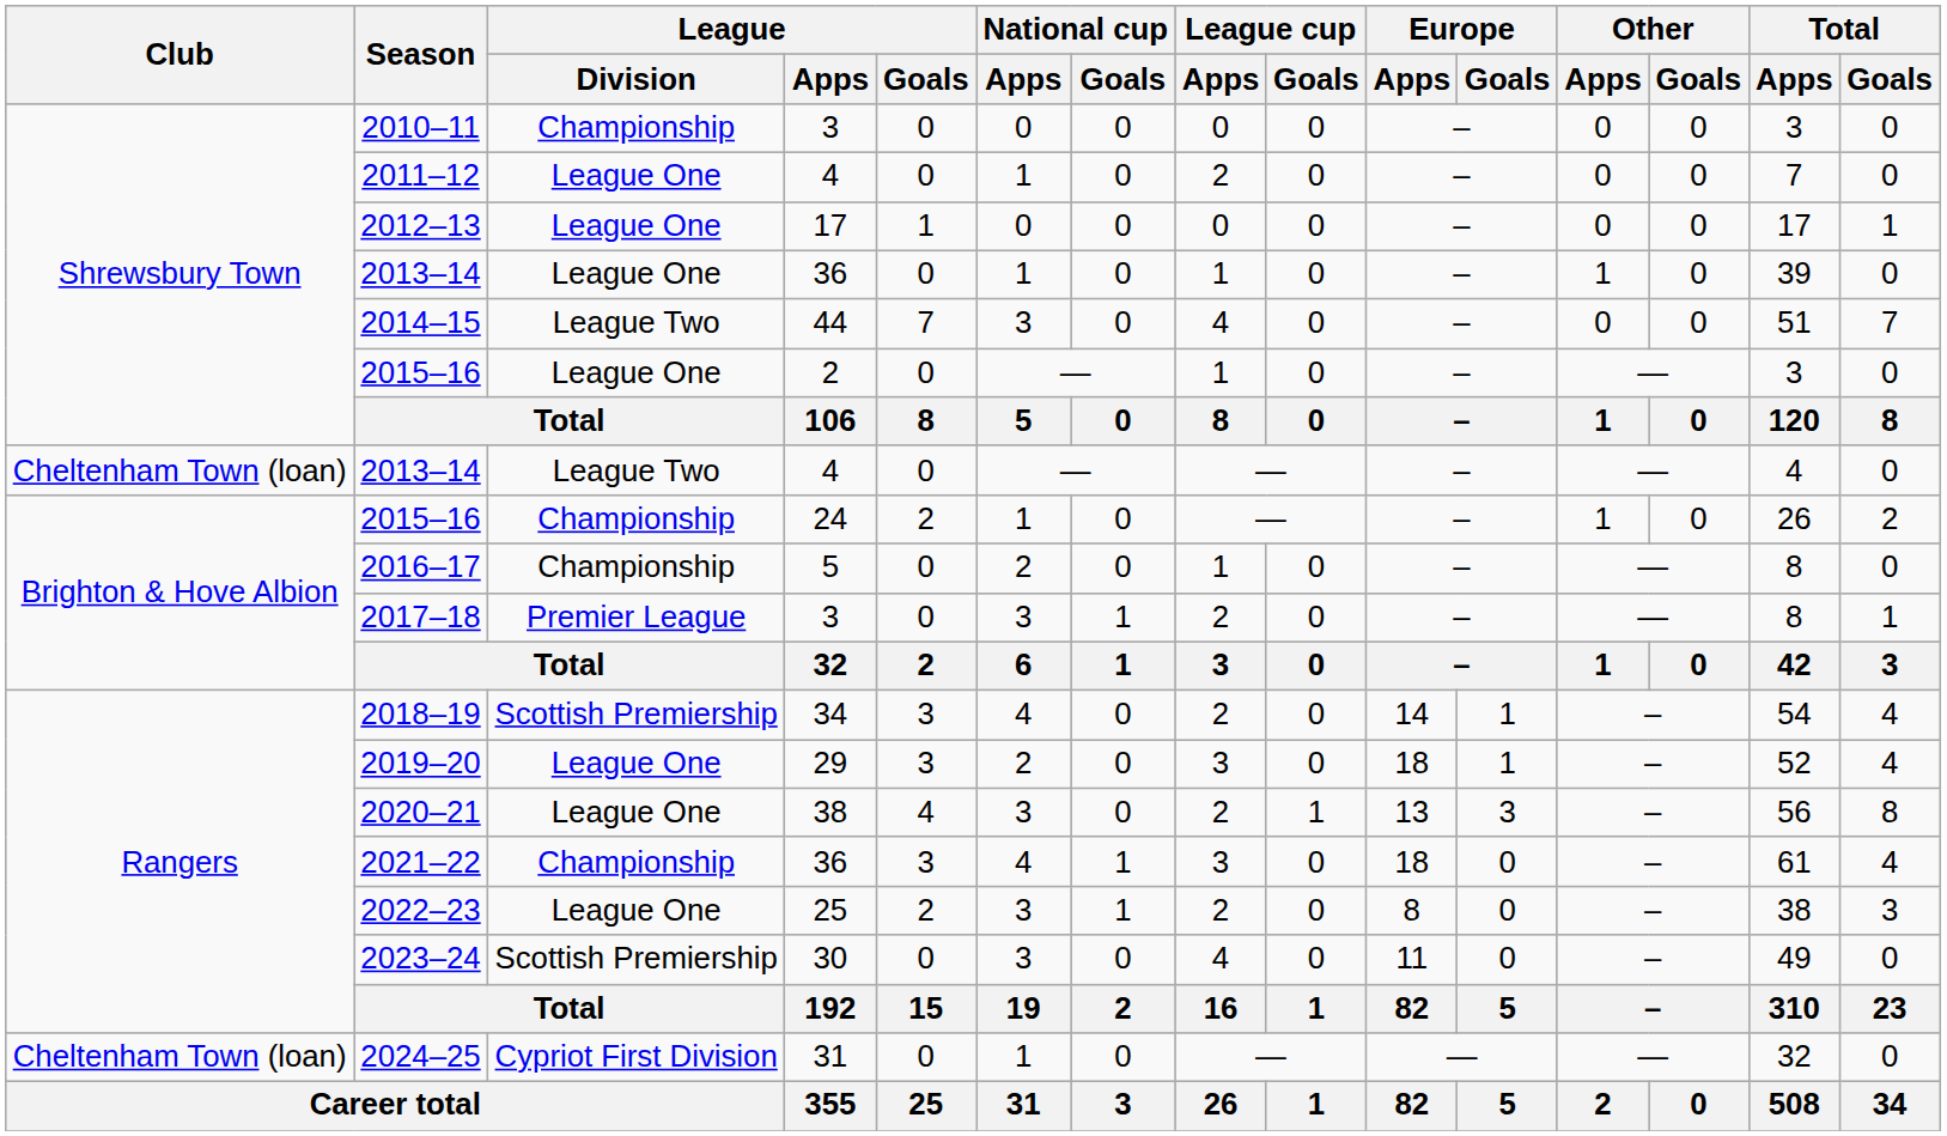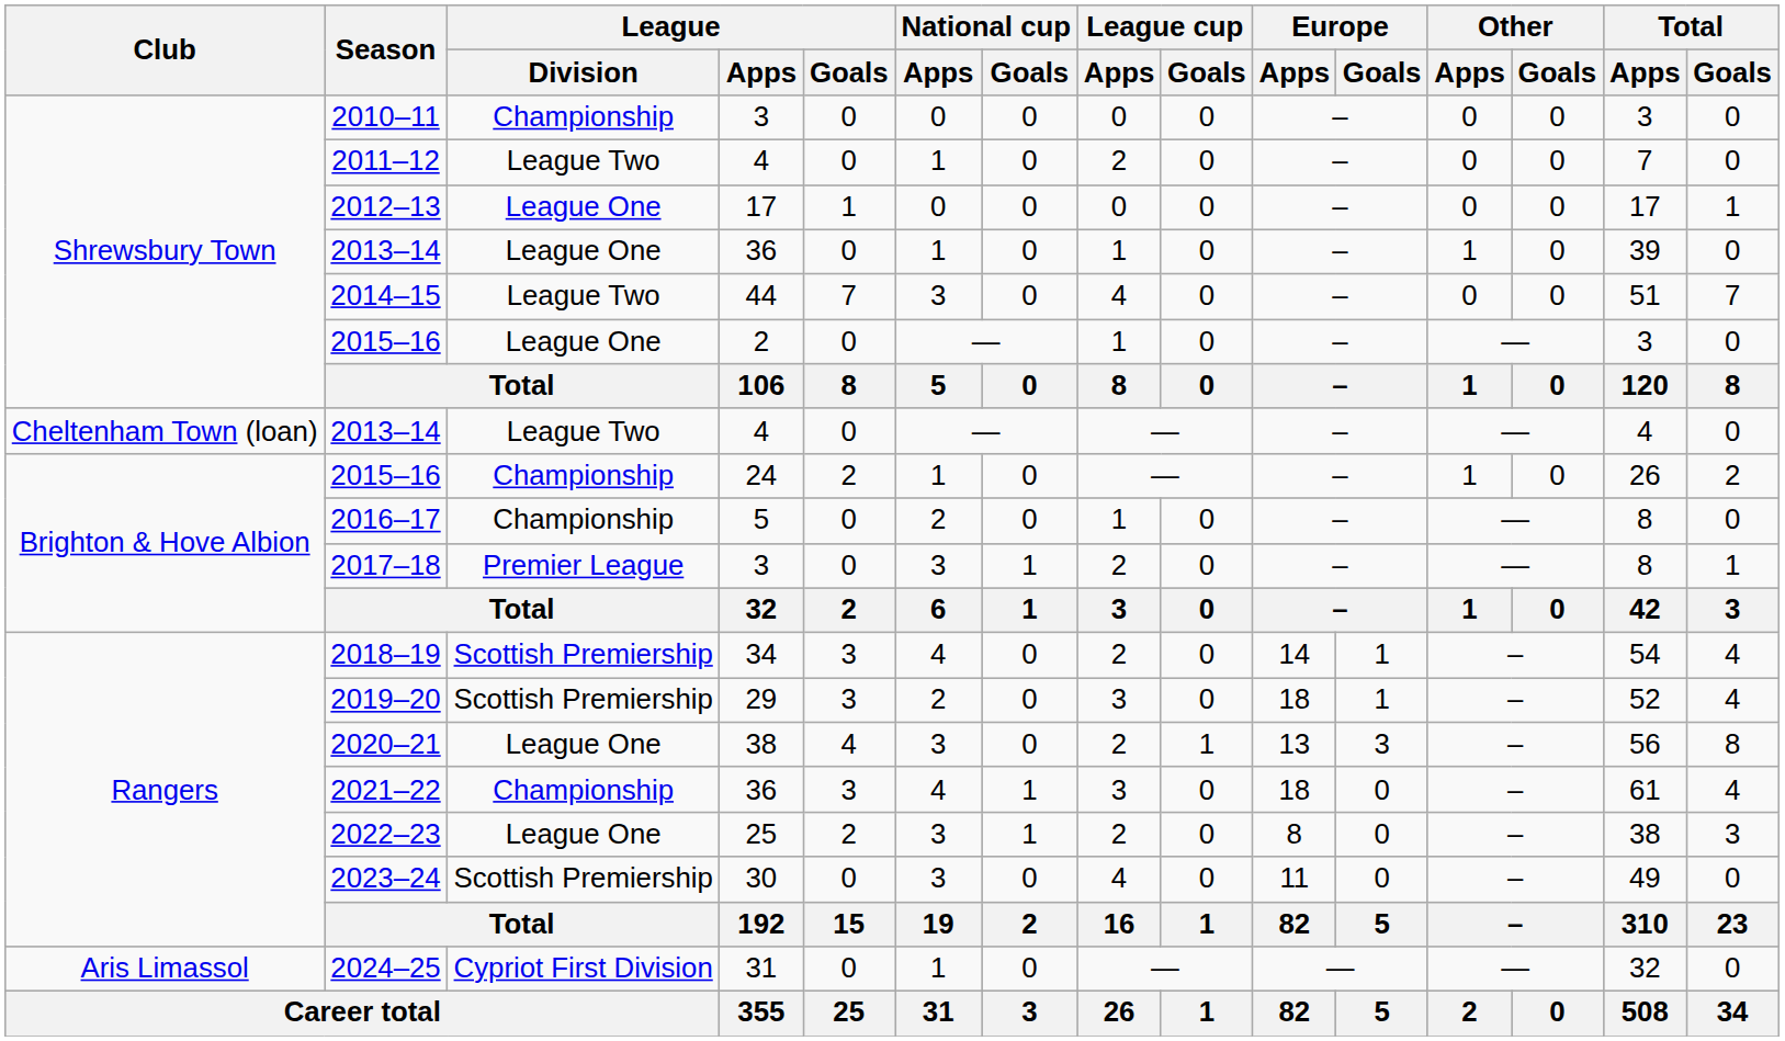2011–12 | League / Division: League One -> League Two
2019–20 | League / Division: League One -> Scottish Premiership
2024–25 | Club: Cheltenham Town (loan) -> Aris Limassol
